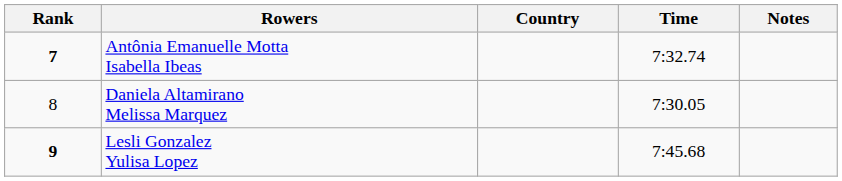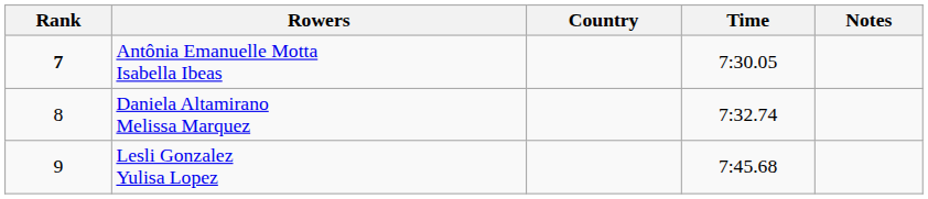Antônia Emanuelle Motta Isabella Ibeas | Time: 7:32.74 -> 7:30.05
Daniela Altamirano Melissa Marquez | Time: 7:30.05 -> 7:32.74
Lesli Gonzalez Yulisa Lopez | Rank: bold -> normal
